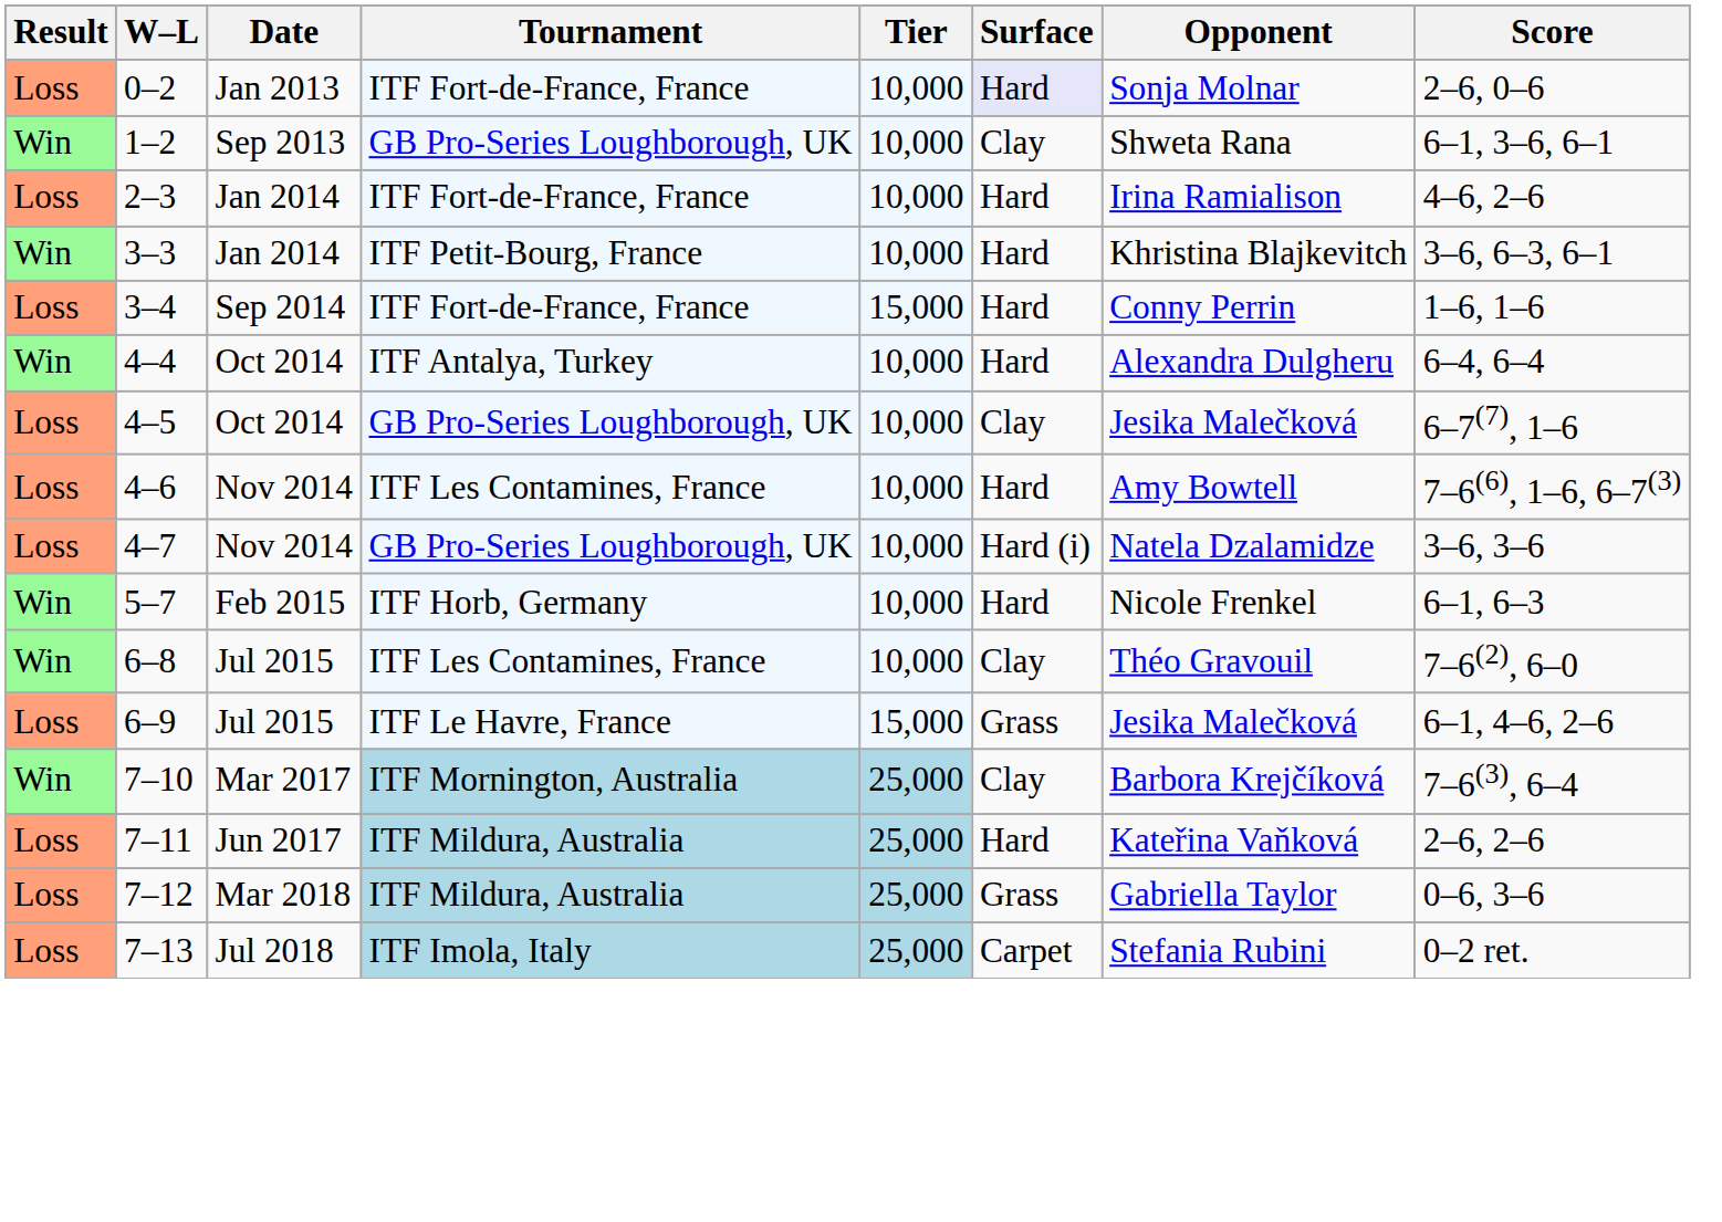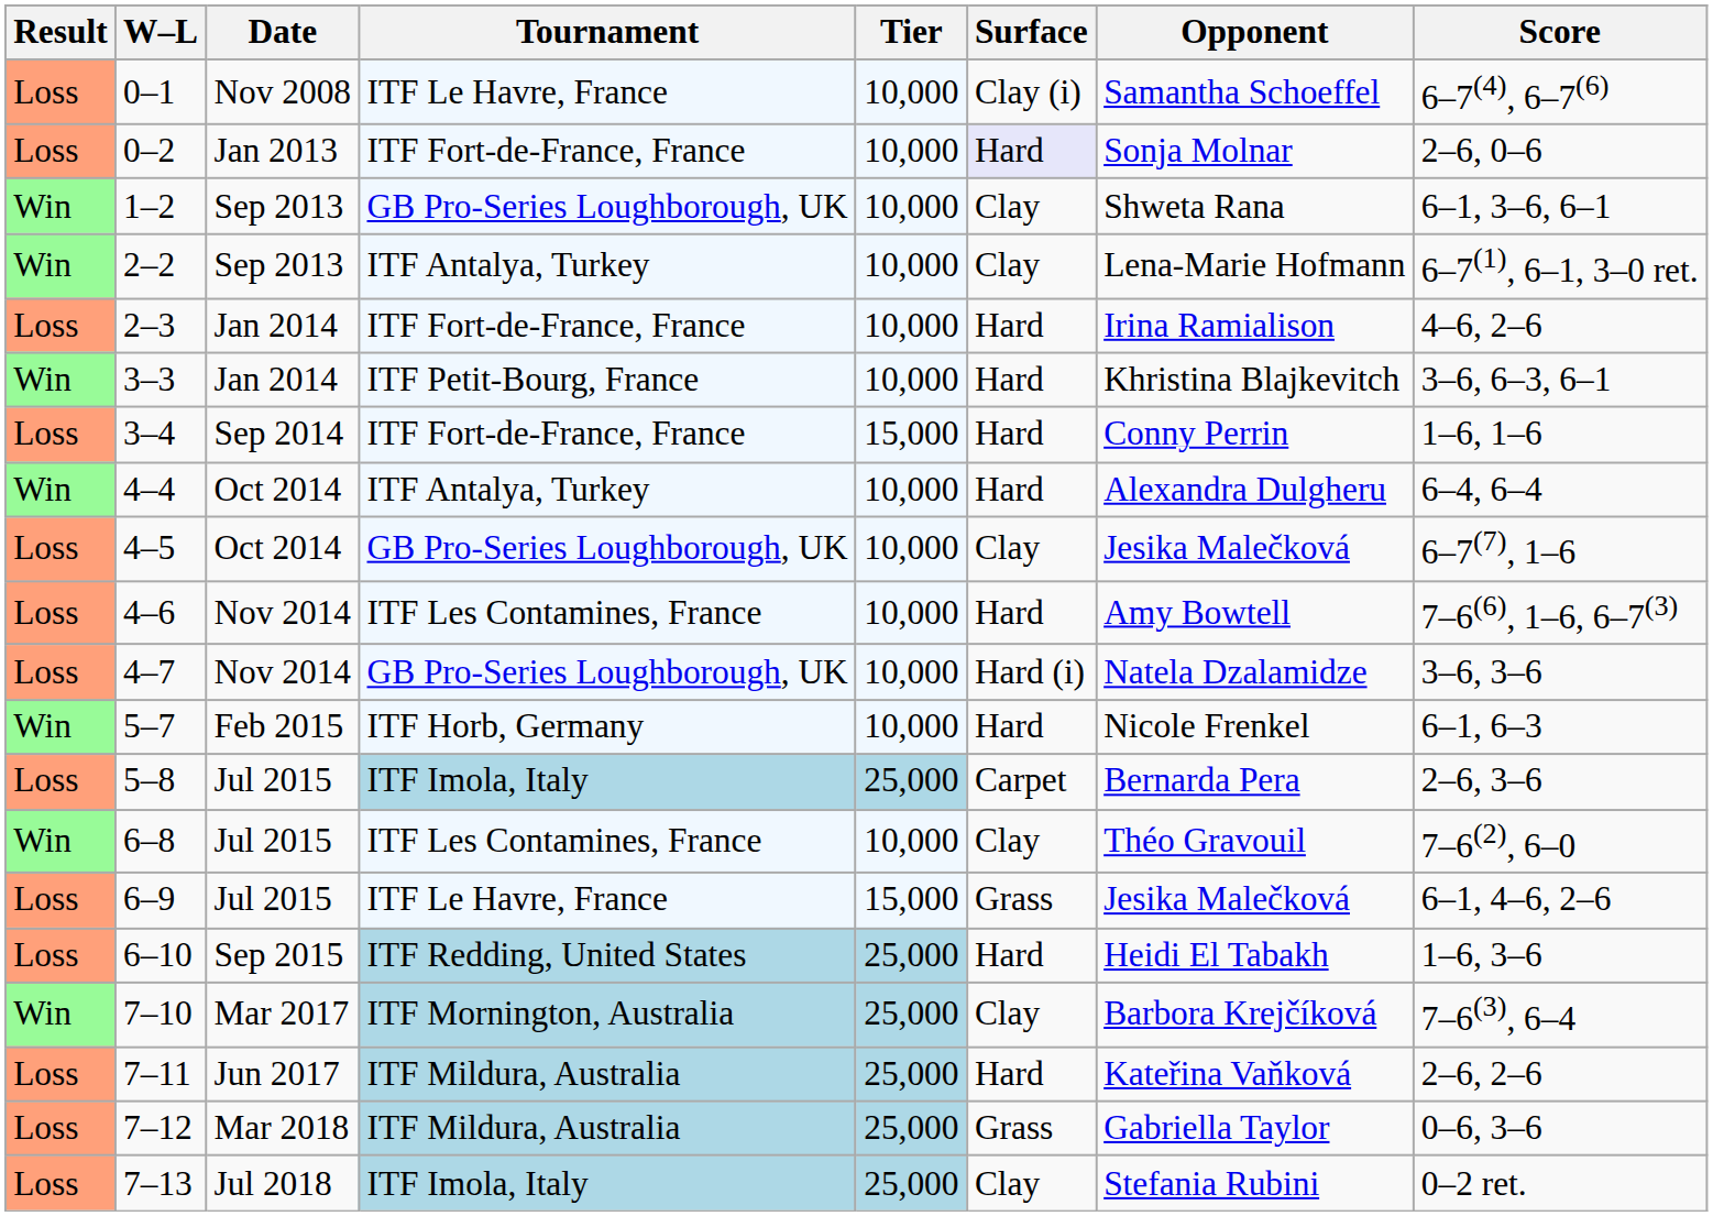+ row: Loss | 0–1 | Nov 2008 | ITF Le Havre, France | 10,000 | Clay (i) | Samantha Schoeffel | 6–7(4), 6–7(6)
+ row: Win | 2–2 | Sep 2013 | ITF Antalya, Turkey | 10,000 | Clay | Lena-Marie Hofmann | 6–7(1), 6–1, 3–0 ret.
+ row: Loss | 5–8 | Jul 2015 | ITF Imola, Italy | 25,000 | Carpet | Bernarda Pera | 2–6, 3–6
+ row: Loss | 6–10 | Sep 2015 | ITF Redding, United States | 25,000 | Hard | Heidi El Tabakh | 1–6, 3–6
7–13 | Surface: Carpet -> Clay
